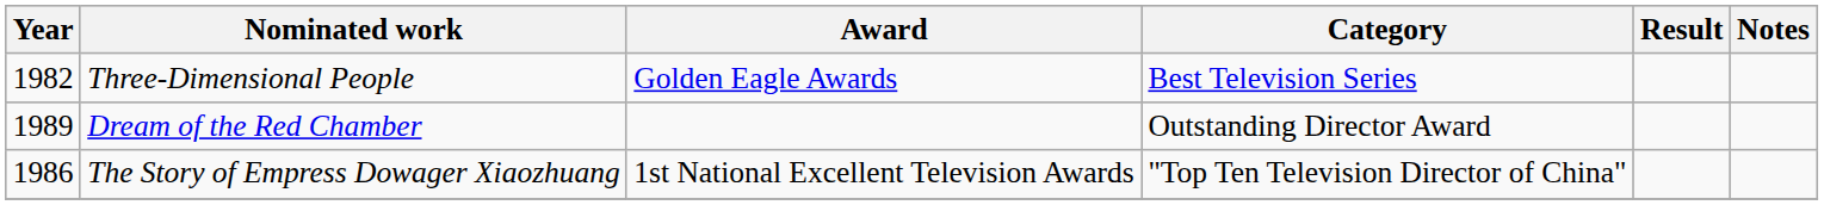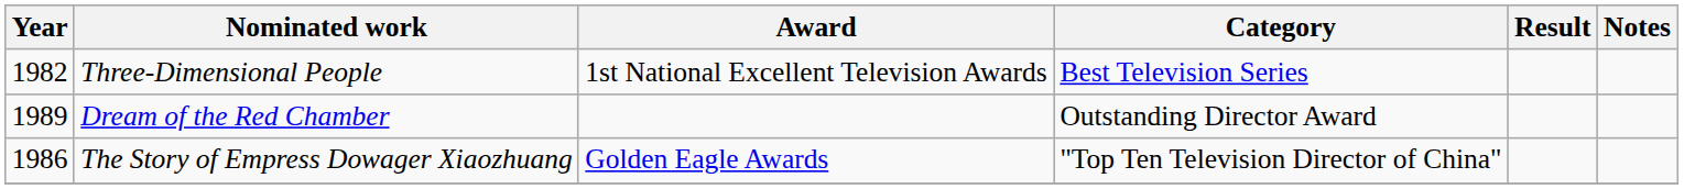Three-Dimensional People | Award: Golden Eagle Awards -> 1st National Excellent Television Awards
The Story of Empress Dowager Xiaozhuang | Award: 1st National Excellent Television Awards -> Golden Eagle Awards
